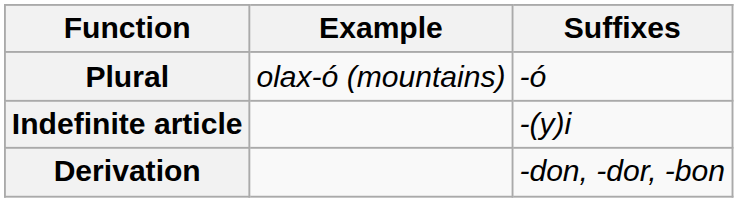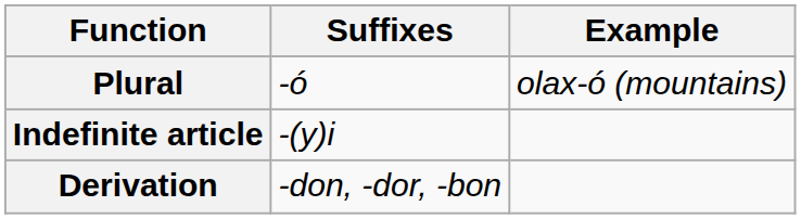columns swapped: Suffixes <-> Example
